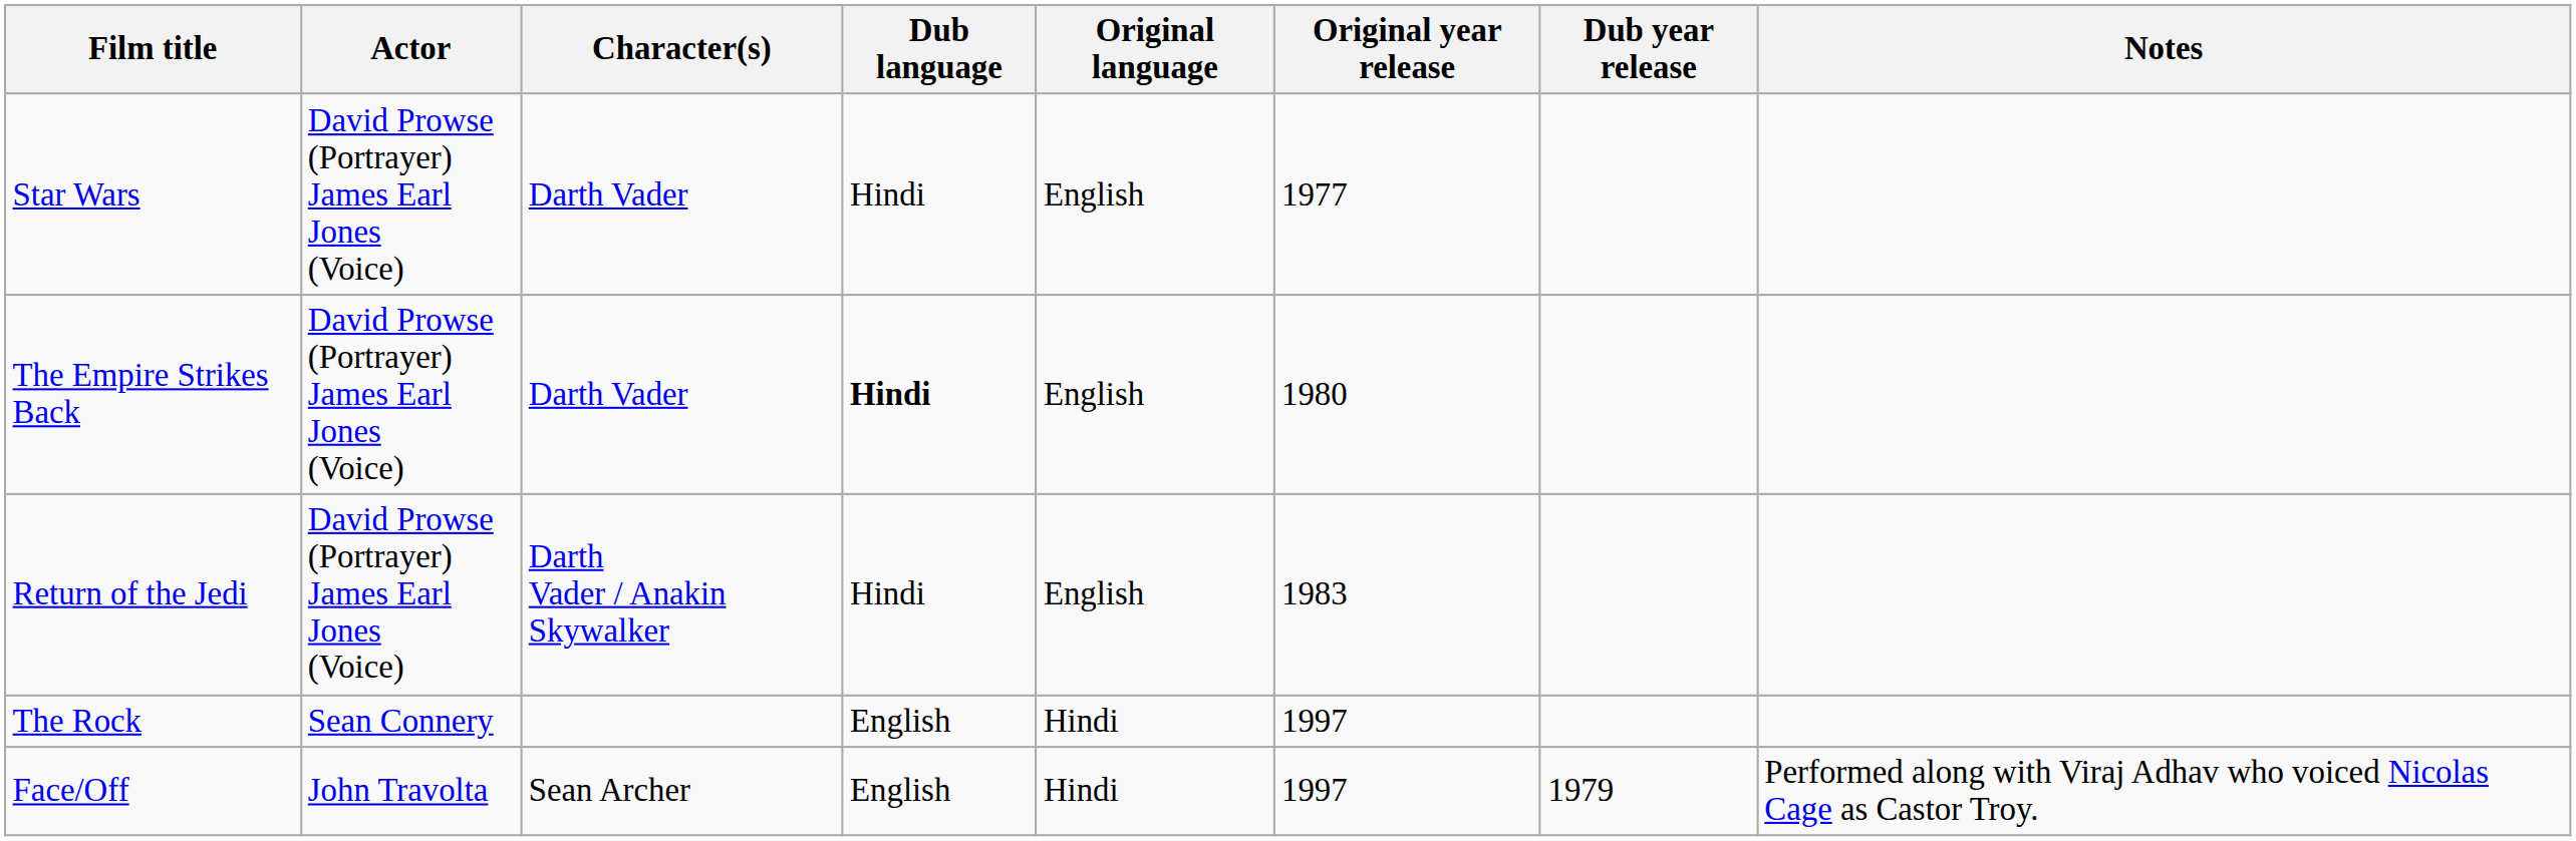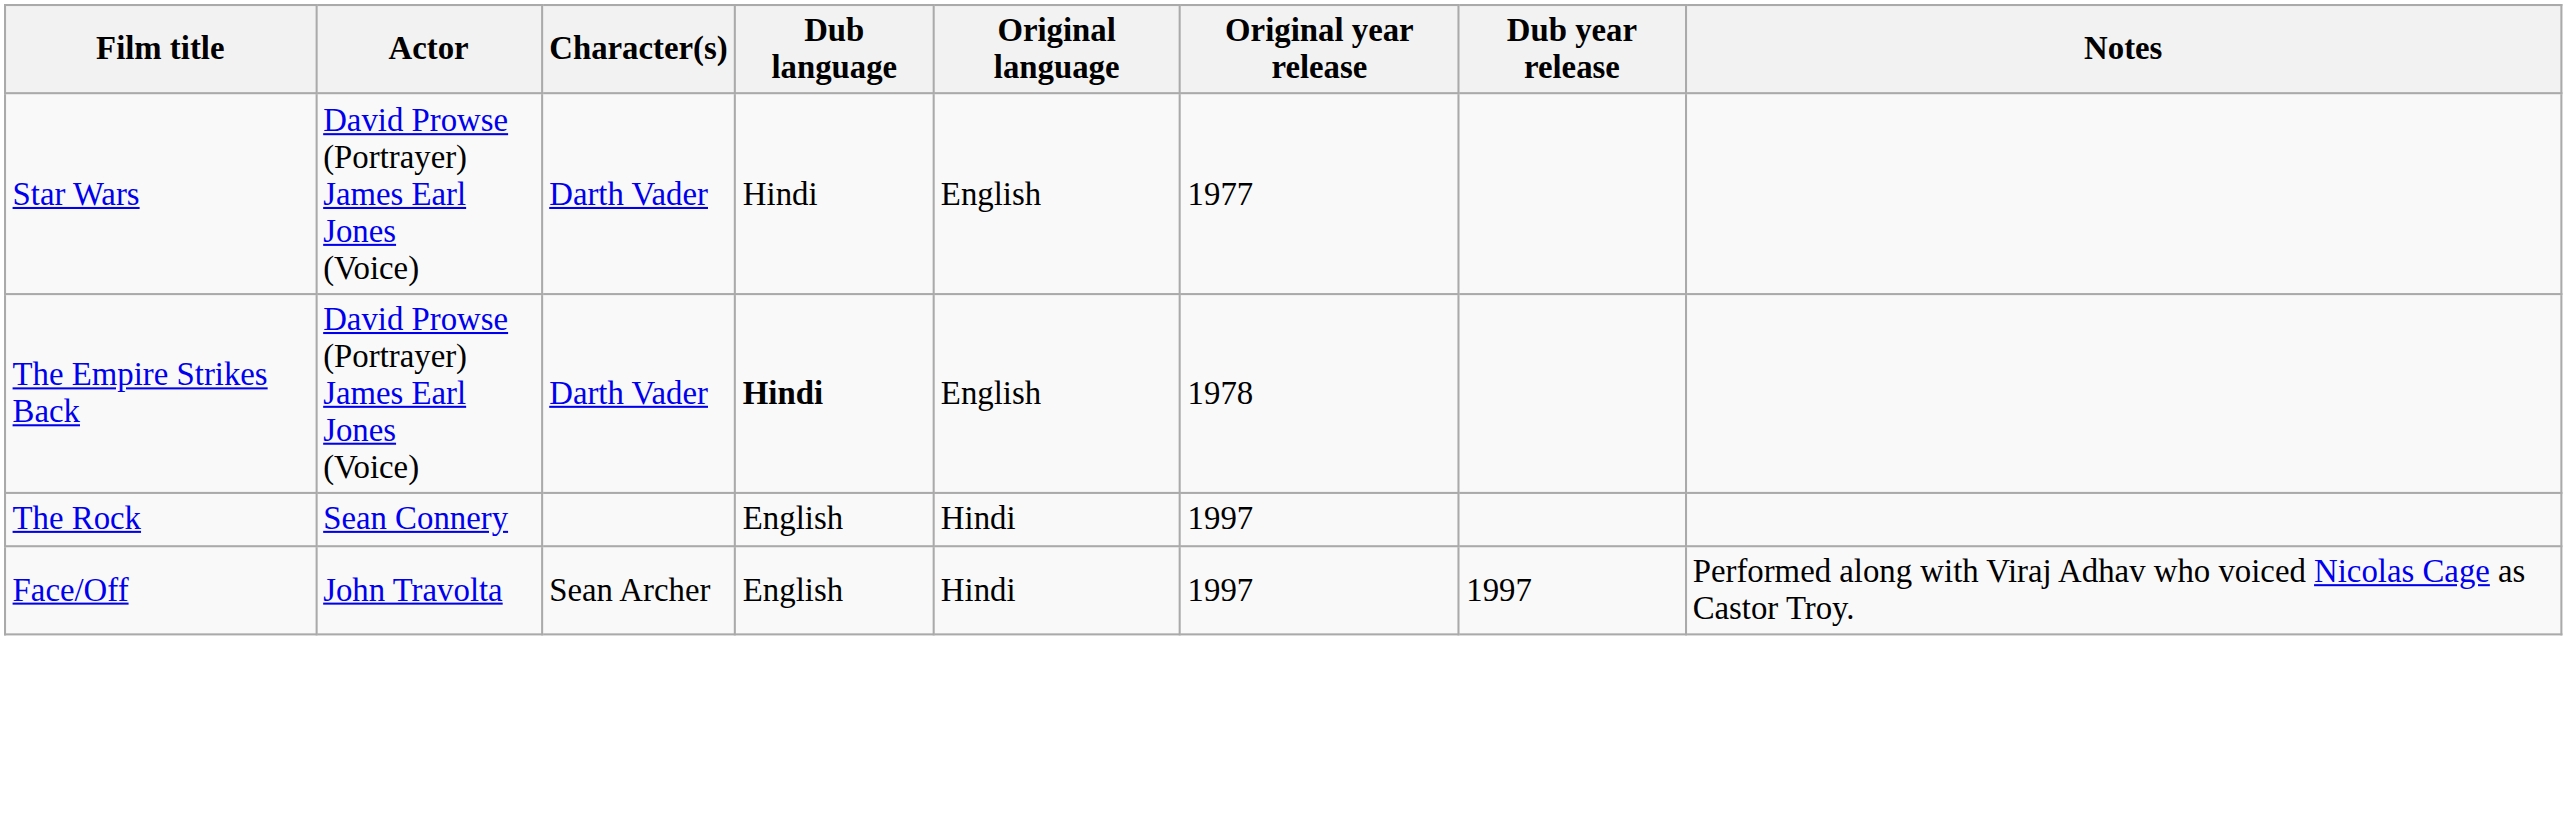The Empire Strikes Back | Original year release: 1980 -> 1978
- row: Return of the Jedi | David Prowse (Portrayer) James Earl Jones (Voice) | Darth Vader / Anakin Skywalker | Hindi | English | 1983
Face/Off | Dub year release: 1979 -> 1997
